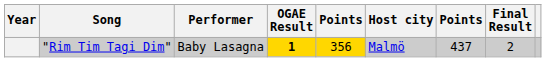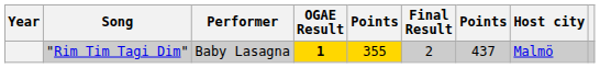columns swapped: Final Result <-> Host city
"Rim Tim Tagi Dim" | column 5: 356 -> 355
